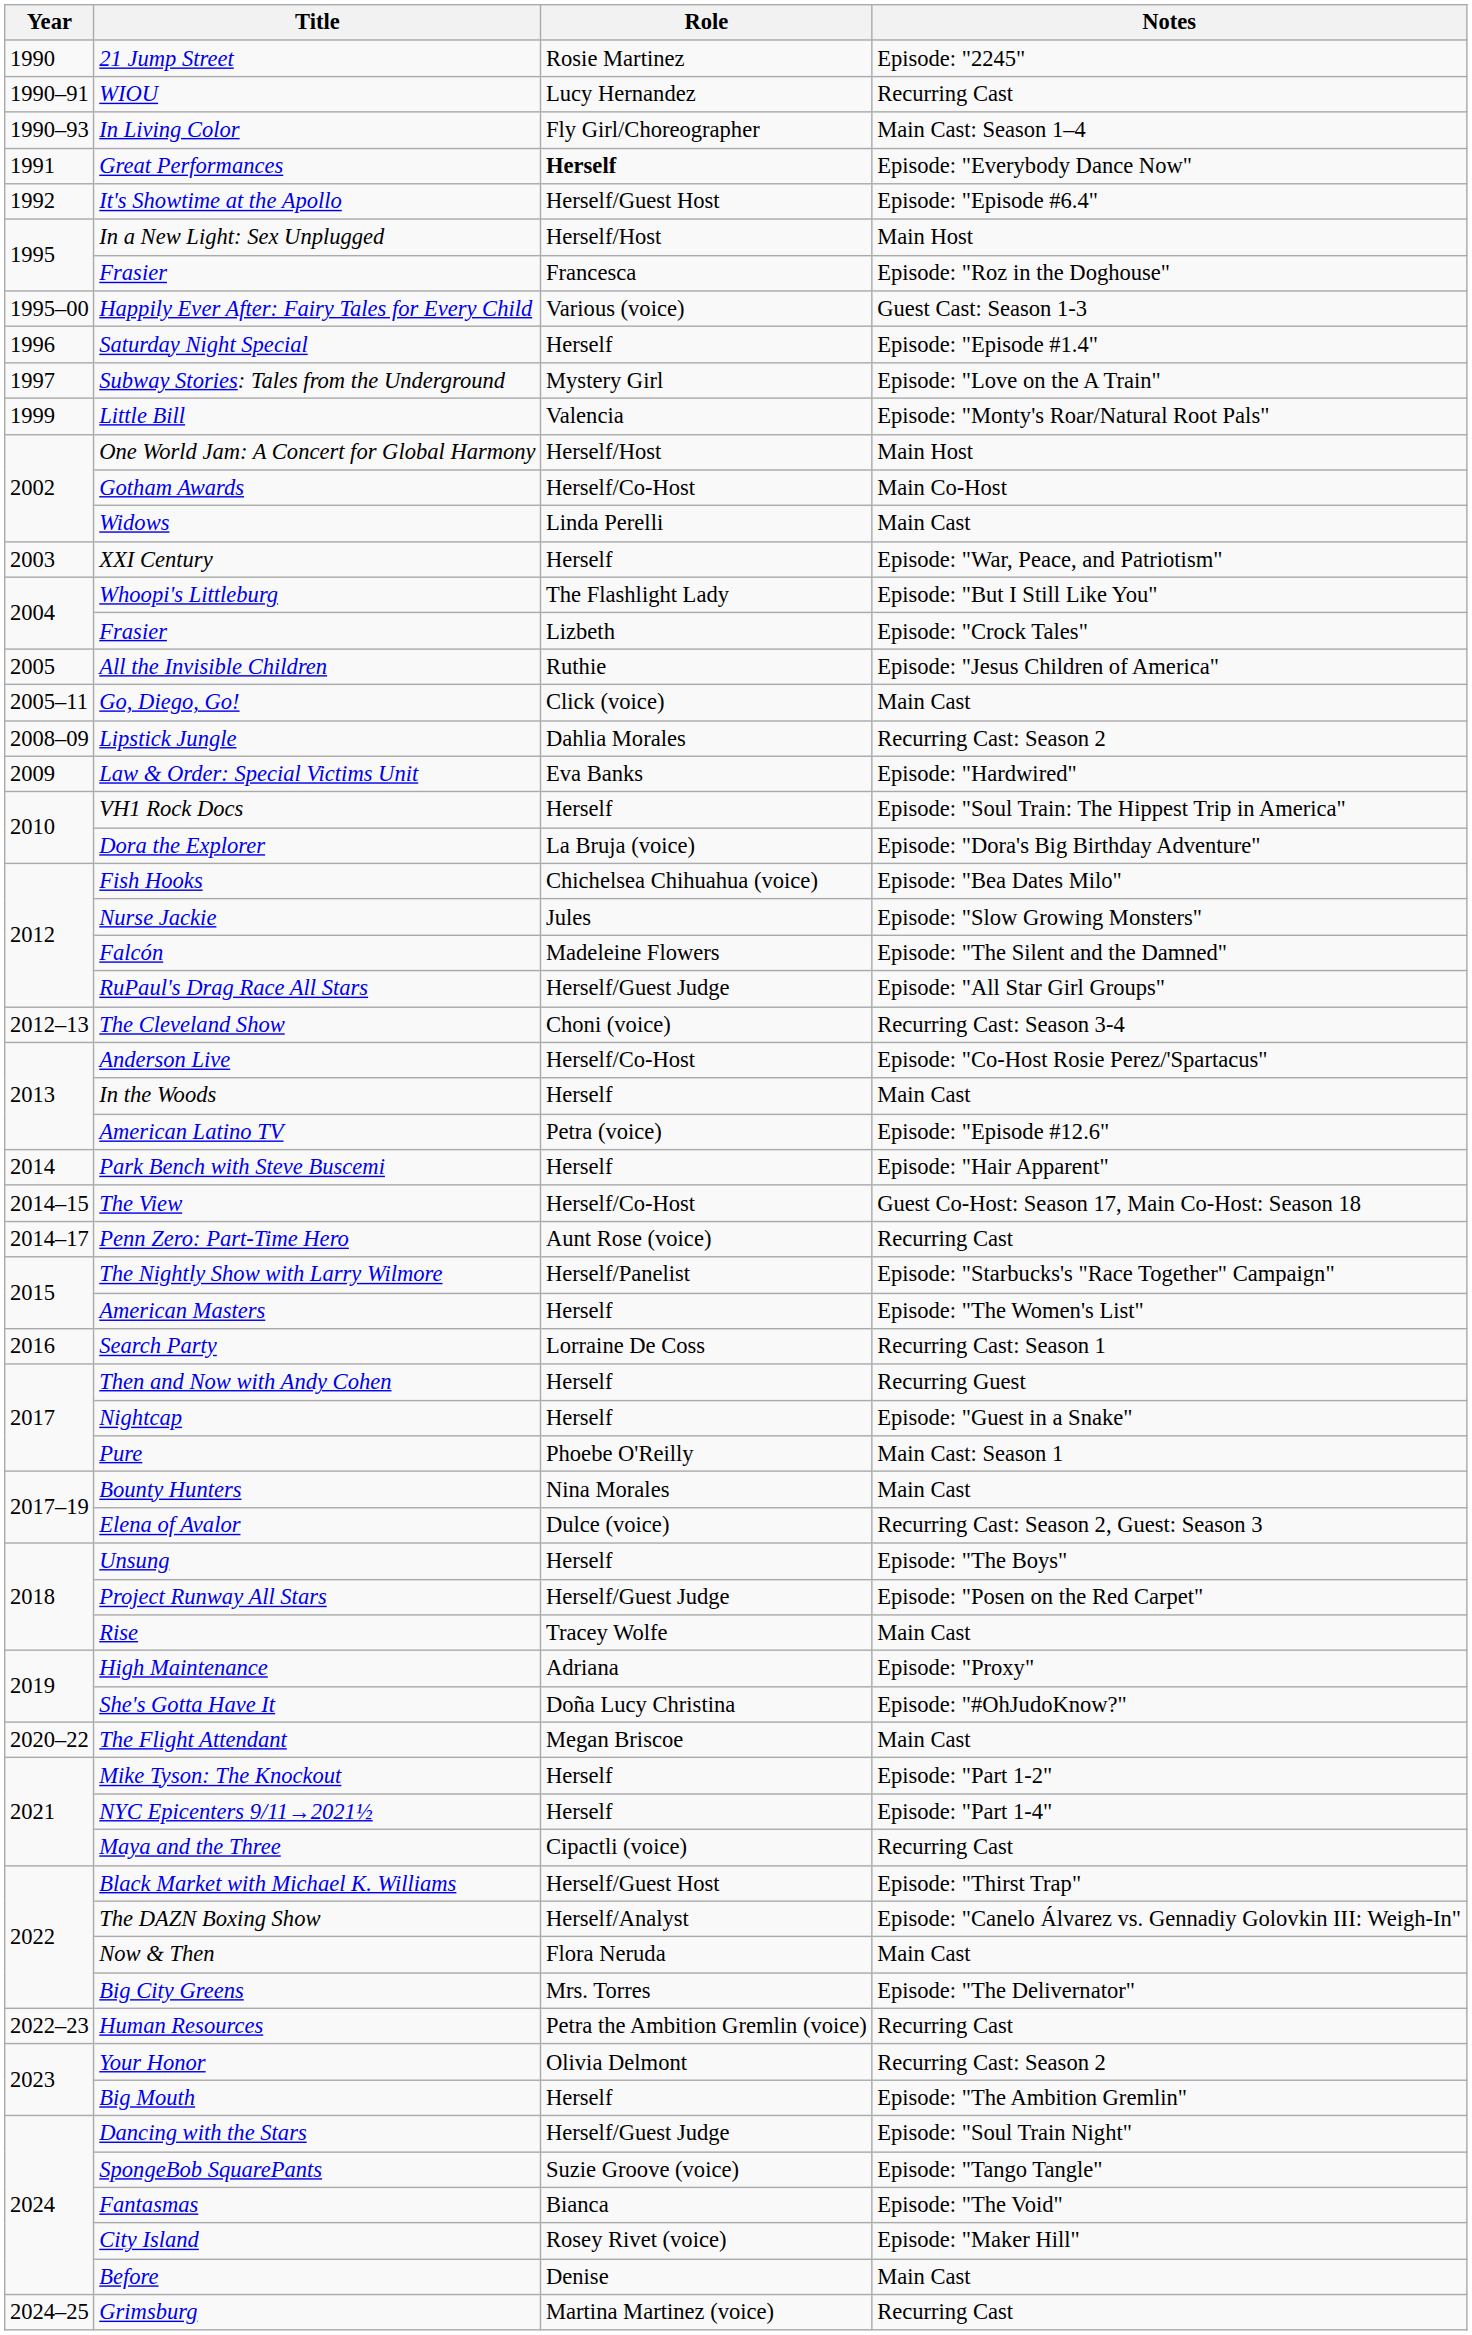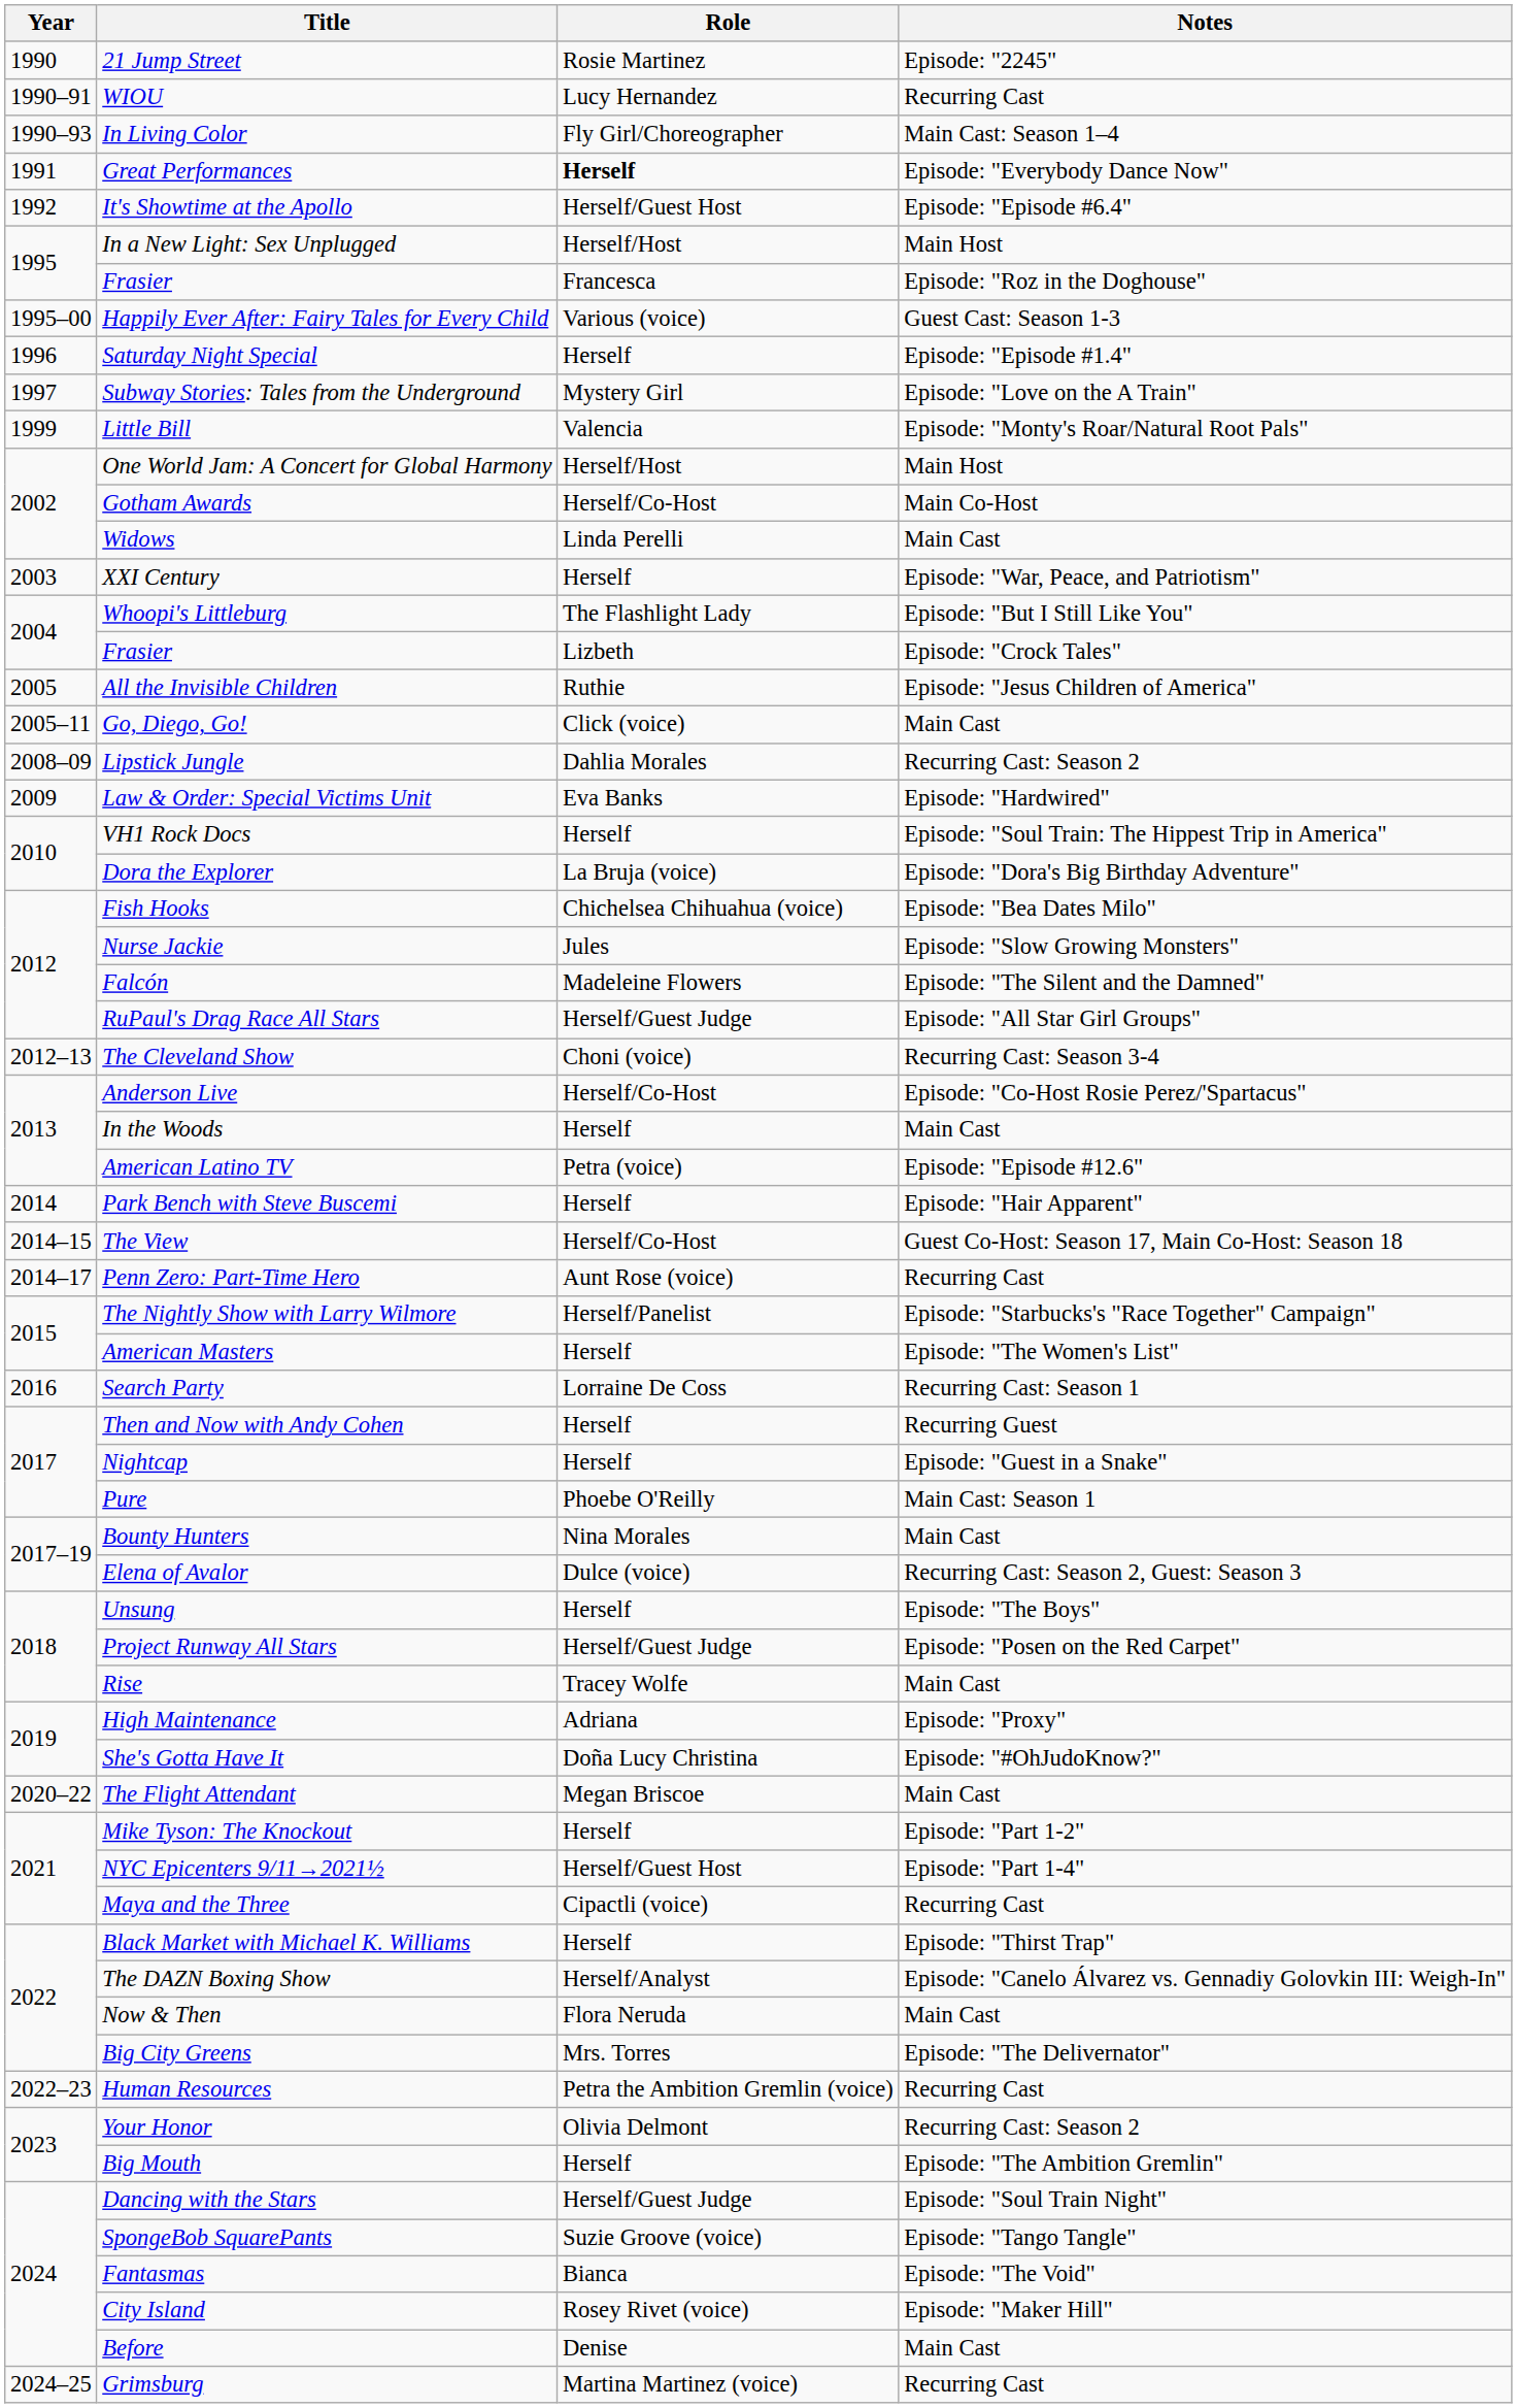NYC Epicenters 9/11→2021½ | Role: Herself -> Herself/Guest Host
Black Market with Michael K. Williams | Role: Herself/Guest Host -> Herself
